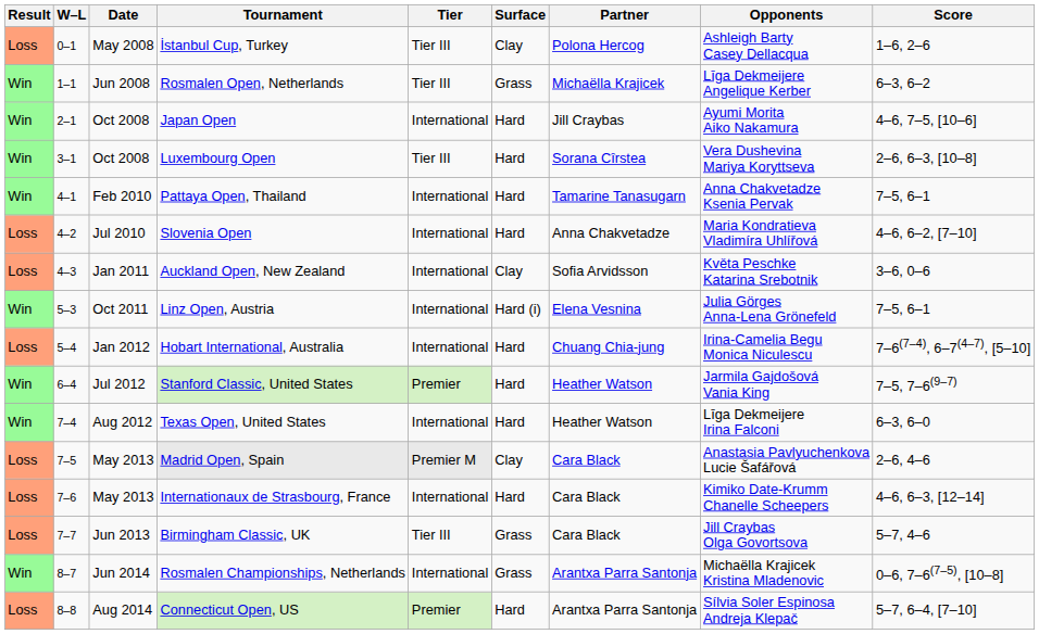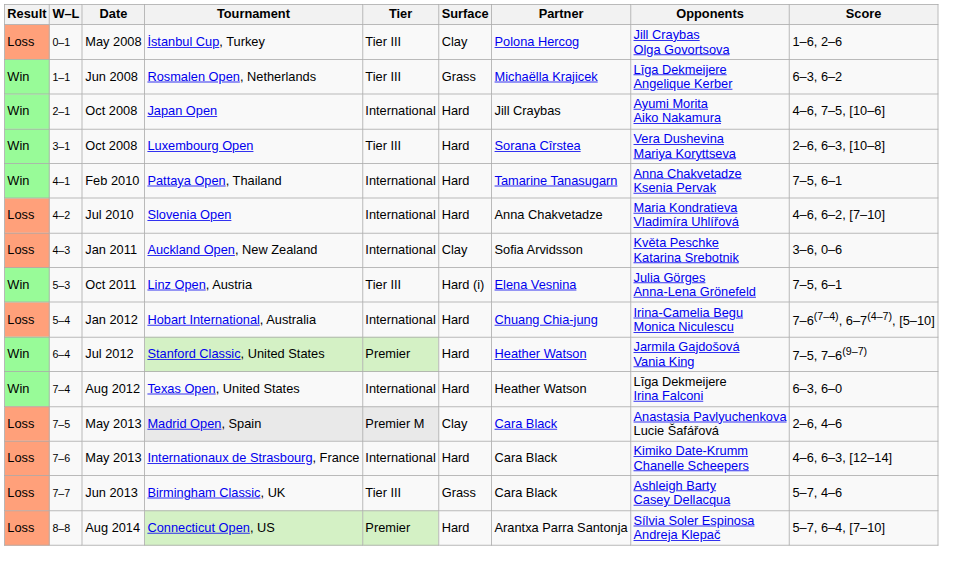İstanbul Cup, Turkey | Opponents: Ashleigh Barty Casey Dellacqua -> Jill Craybas Olga Govortsova
Linz Open, Austria | Tier: International -> Tier III
Birmingham Classic, UK | Opponents: Jill Craybas Olga Govortsova -> Ashleigh Barty Casey Dellacqua
- row: Win | 8–7 | Jun 2014 | Rosmalen Championships, Netherlands | International | Grass | Arantxa Parra Santonja | Michaëlla Krajicek Kristina Mladenovic | 0–6, 7–6(7–5), [10–8]
